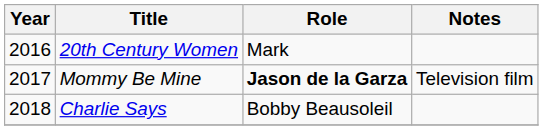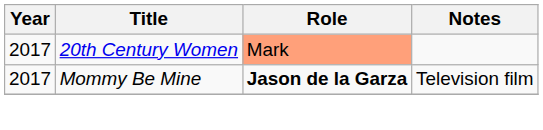20th Century Women | Year: 2016 -> 2017
20th Century Women | Role: no background -> lightsalmon background
- row: 2018 | Charlie Says | Bobby Beausoleil
